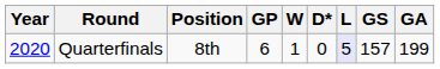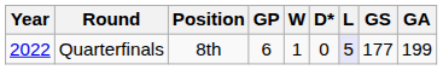Quarterfinals | Year: 2020 -> 2022
Quarterfinals | GS: 157 -> 177
